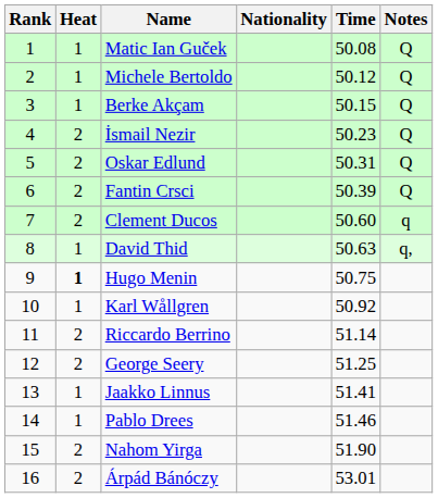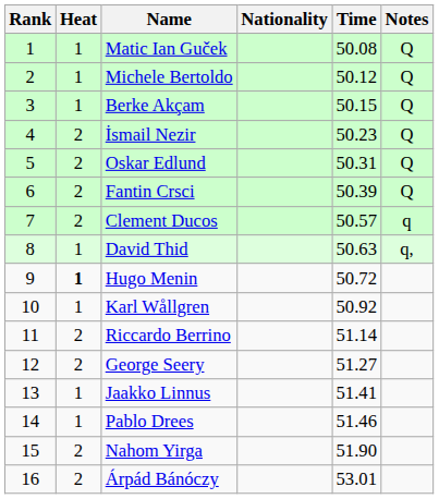Clement Ducos | Time: 50.60 -> 50.57
Hugo Menin | Time: 50.75 -> 50.72
George Seery | Time: 51.25 -> 51.27
